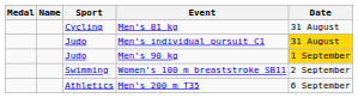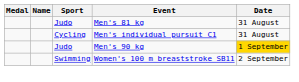Men's 81 kg | Sport: Cycling -> Judo
Men's individual pursuit C1 | Sport: Judo -> Cycling
Men's individual pursuit C1 | Date: gold background -> no background
- row: Athletics | Men's 200 m T35 | 6 September
